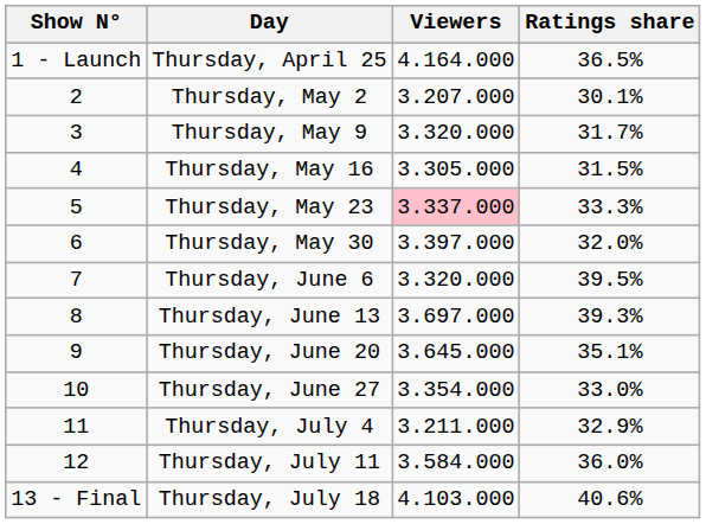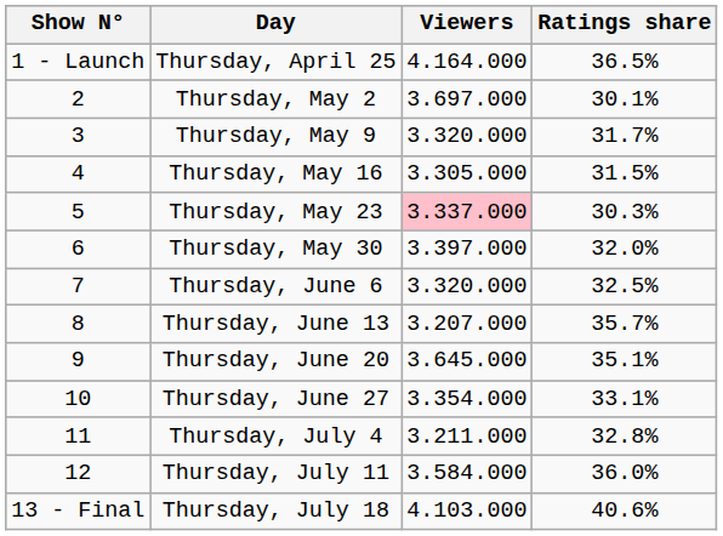Thursday, May 2 | Viewers: 3.207.000 -> 3.697.000
Thursday, May 23 | Ratings share: 33.3% -> 30.3%
Thursday, June 6 | Ratings share: 39.5% -> 32.5%
Thursday, June 13 | Viewers: 3.697.000 -> 3.207.000
Thursday, June 13 | Ratings share: 39.3% -> 35.7%
Thursday, June 27 | Ratings share: 33.0% -> 33.1%
Thursday, July 4 | Ratings share: 32.9% -> 32.8%
